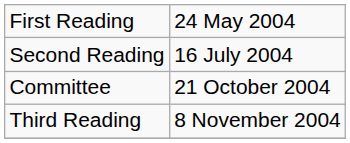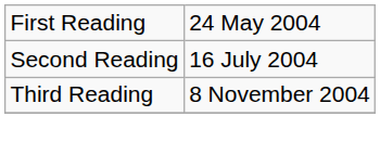- row: Committee | 21 October 2004
